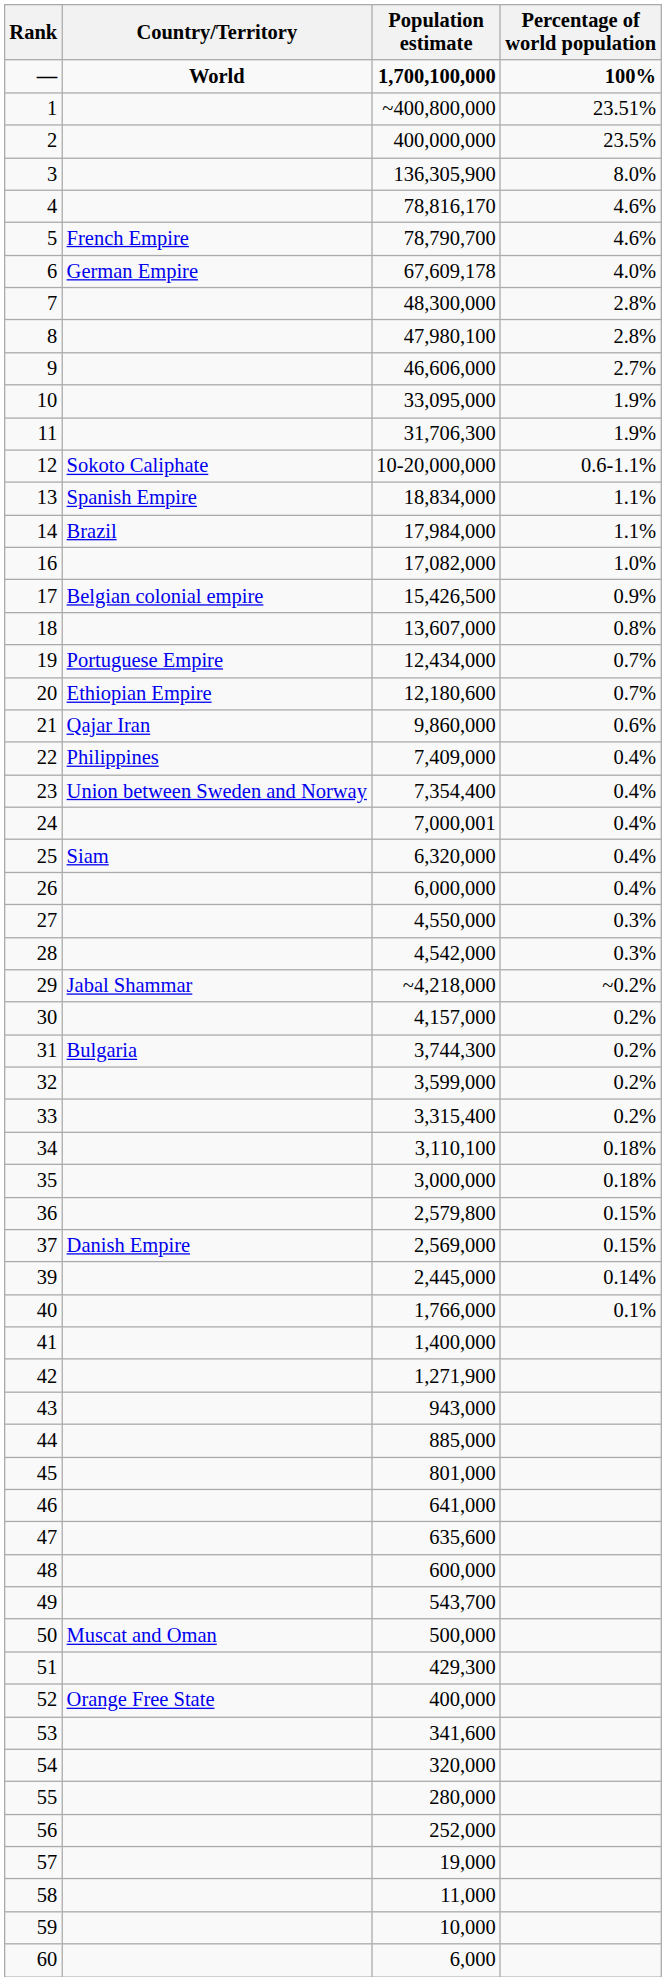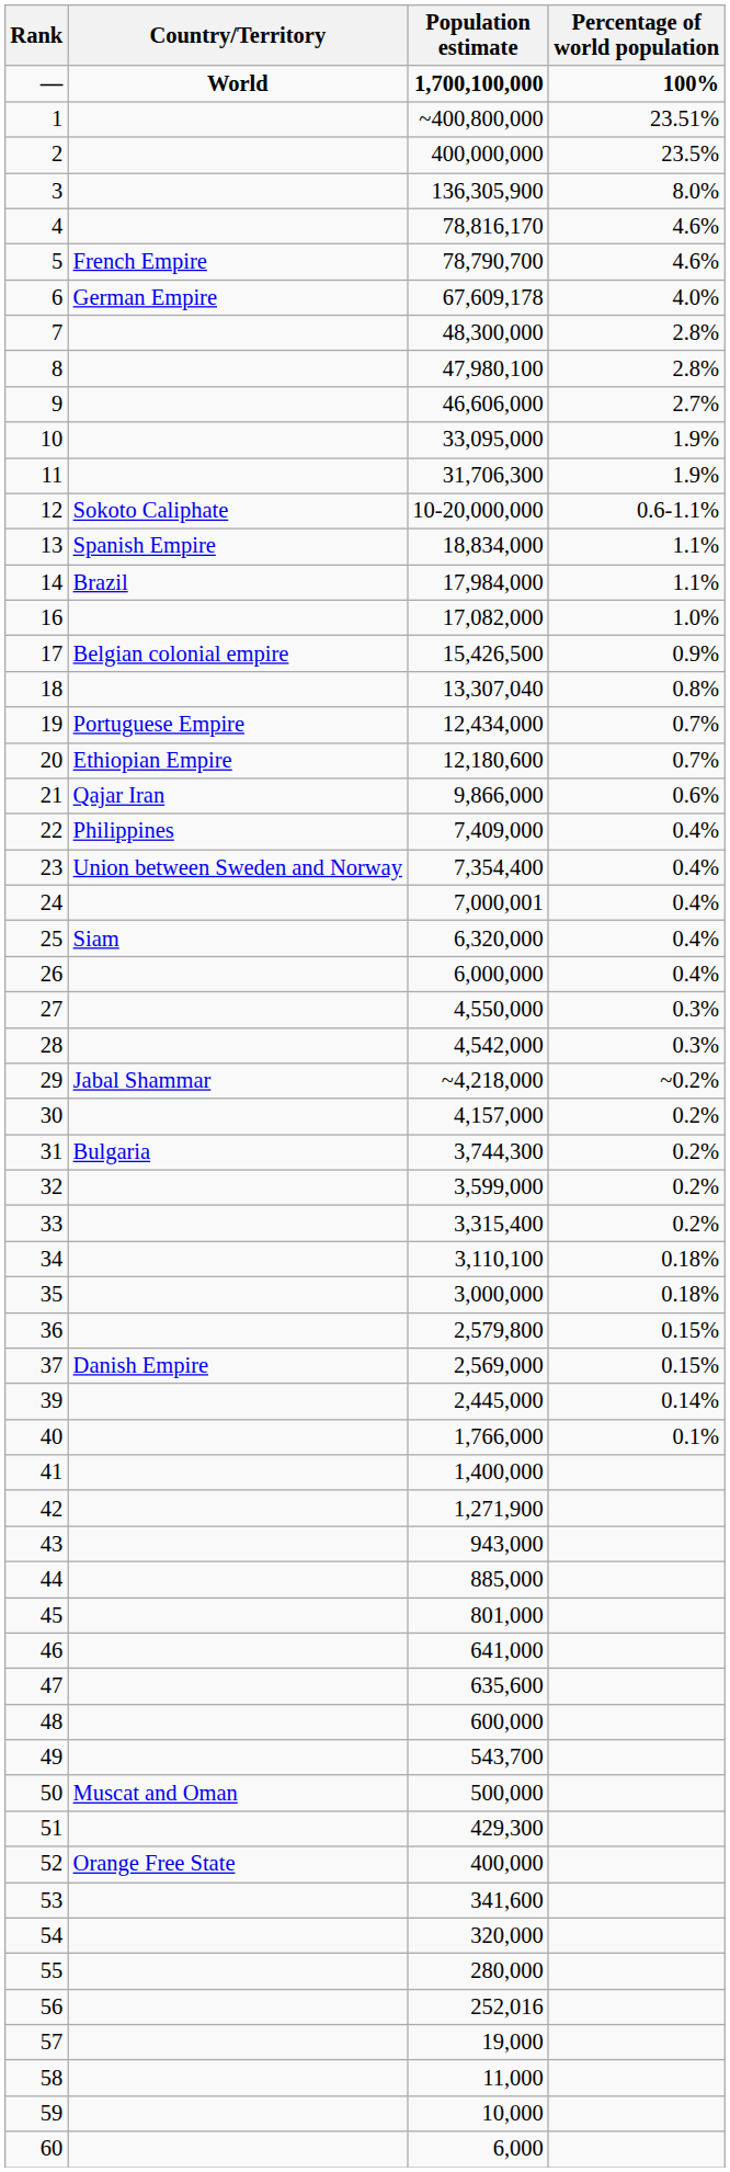18 | Population estimate: 13,607,000 -> 13,307,040
21 | Population estimate: 9,860,000 -> 9,866,000
56 | Population estimate: 252,000 -> 252,016
